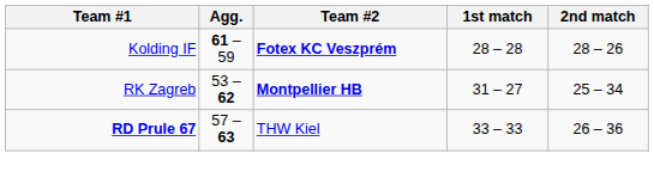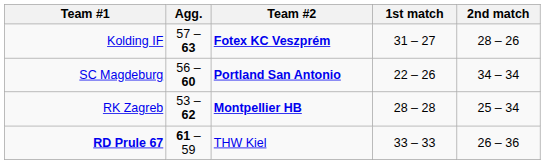Kolding IF | Agg.: 61 – 59 -> 57 – 63
Kolding IF | 1st match: 28 – 28 -> 31 – 27
+ row: SC Magdeburg | 56 – 60 | Portland San Antonio | 22 – 26 | 34 – 34
RK Zagreb | 1st match: 31 – 27 -> 28 – 28
RD Prule 67 | Agg.: 57 – 63 -> 61 – 59
